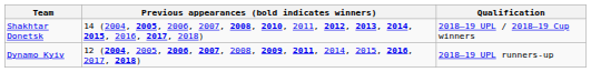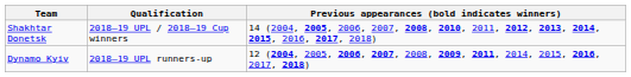columns swapped: Qualification <-> Previous appearances (bold indicates winners)
